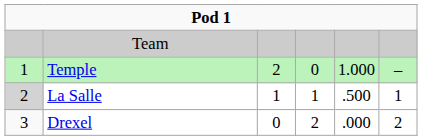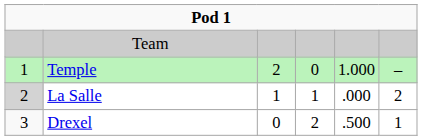La Salle | column 5: .500 -> .000
La Salle | column 6: 1 -> 2
Drexel | column 5: .000 -> .500
Drexel | column 6: 2 -> 1
